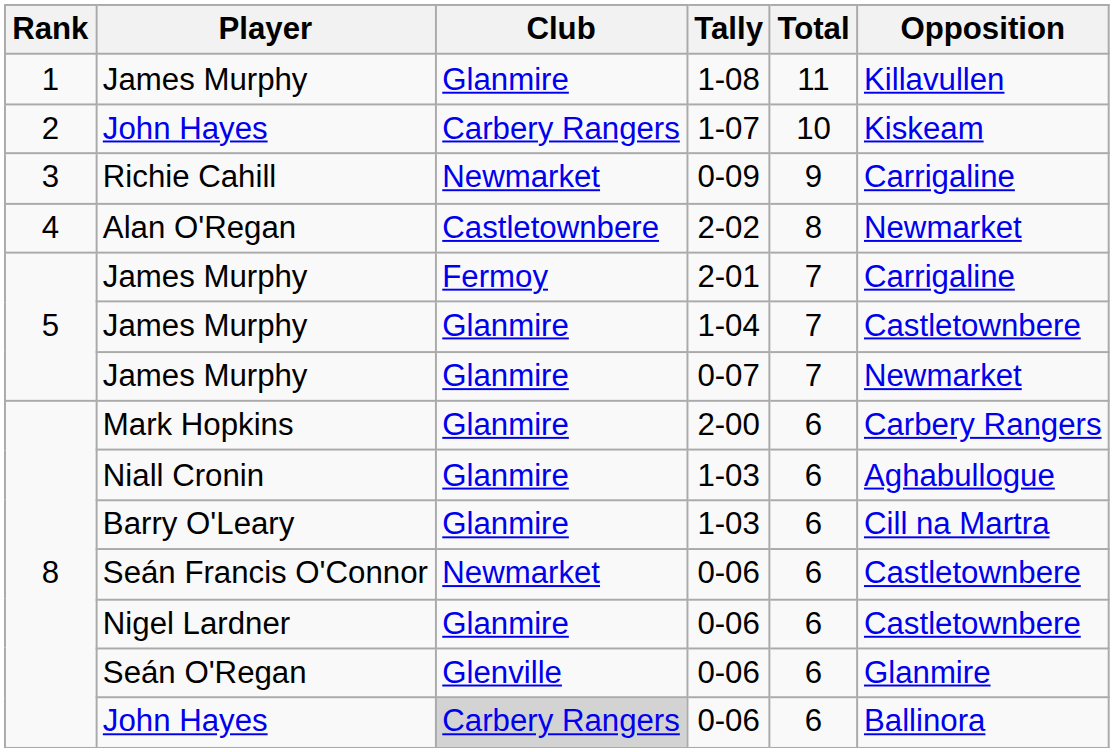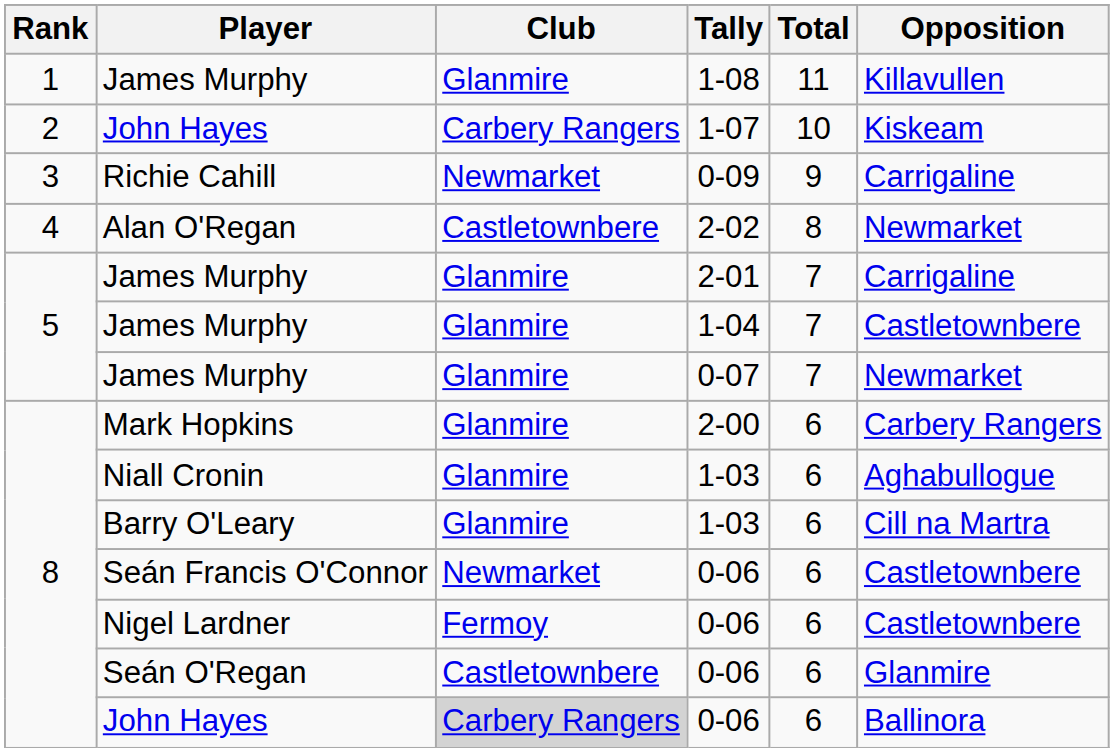James Murphy / 2-01 | Club: Fermoy -> Glanmire
Nigel Lardner | Club: Glanmire -> Fermoy
Seán O'Regan | Club: Glenville -> Castletownbere
